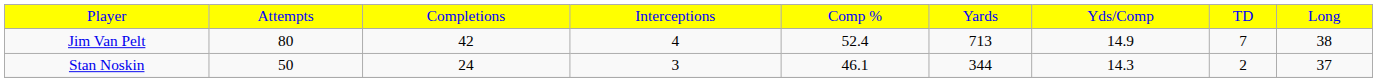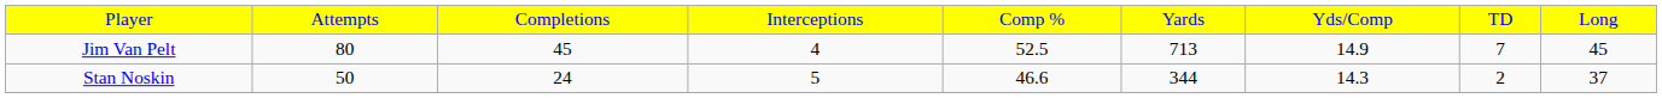Jim Van Pelt | column 3: 42 -> 45
Jim Van Pelt | column 5: 52.4 -> 52.5
Jim Van Pelt | column 9: 38 -> 45
Stan Noskin | column 4: 3 -> 5
Stan Noskin | column 5: 46.1 -> 46.6
